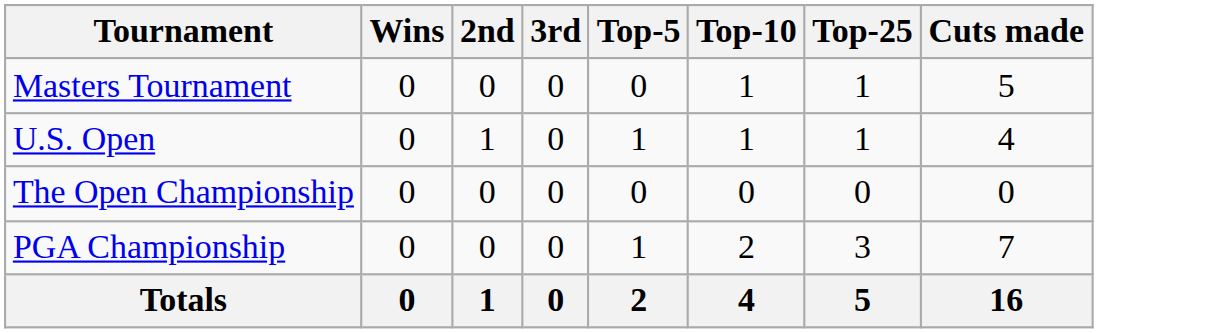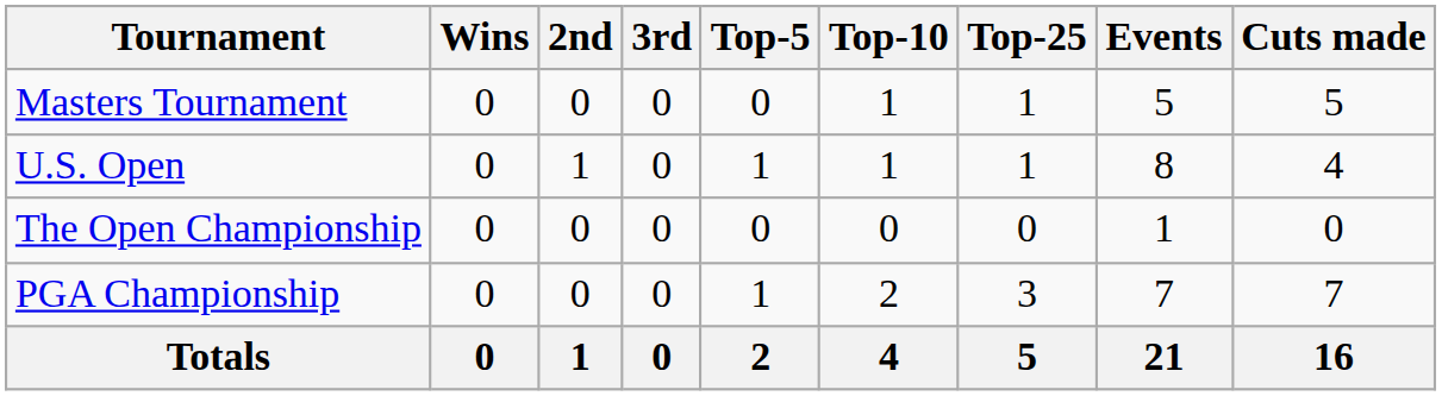+ column: Events | 5 | 8 | 1 | 7 | 21
